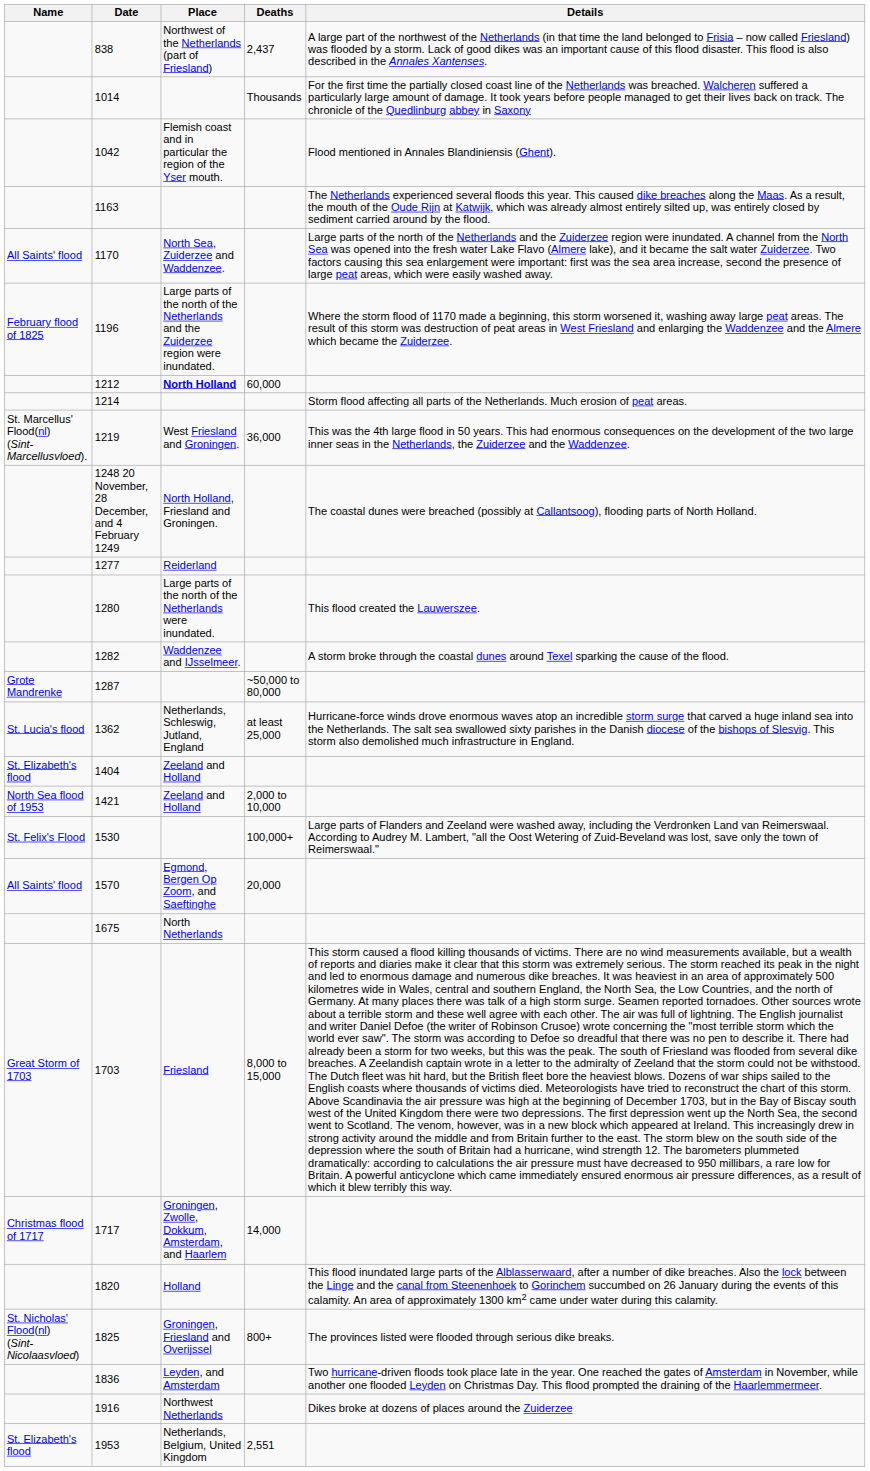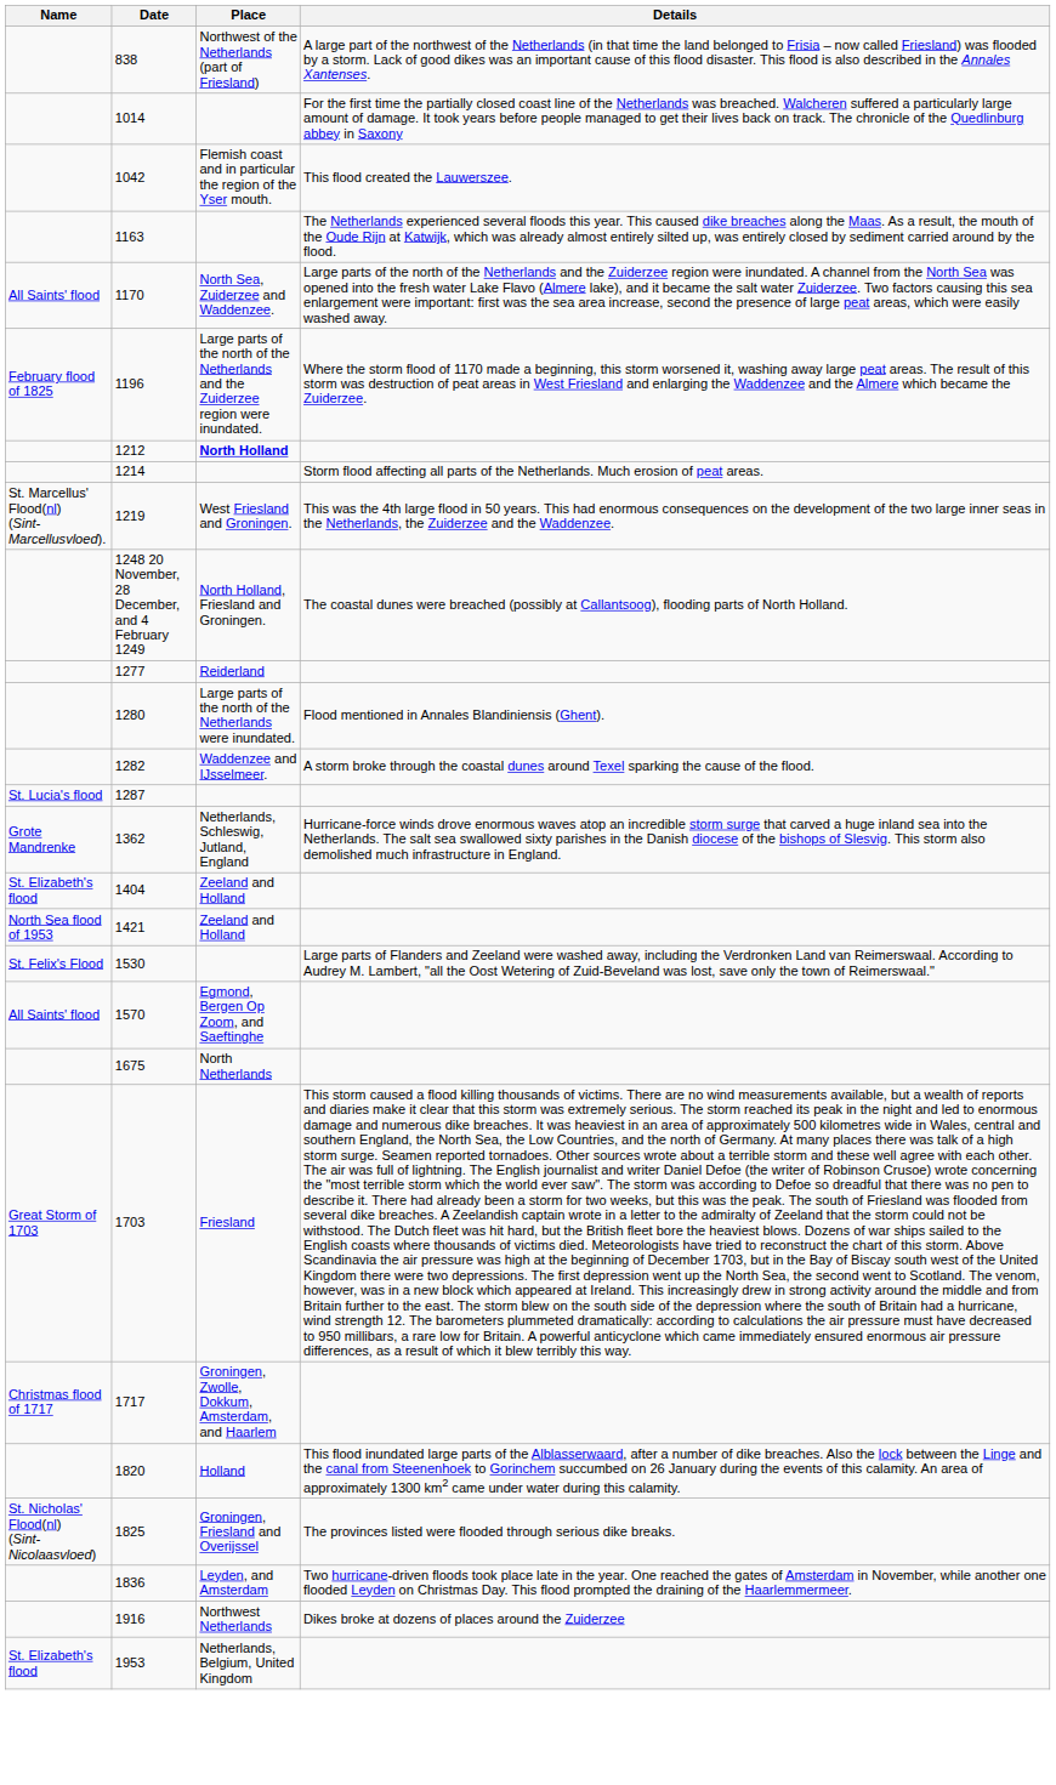- column: Deaths | 2,437 | Thousands | 60,000 | 36,000 | ~50,000 to 80,000 | at least 25,000 | 2,000 to 10,000 | 100,000+ | 20,000 | 8,000 to 15,000 | 14,000 | 800+ | 2,551
1042 | Details: Flood mentioned in Annales Blandiniensis (Ghent). -> This flood created the Lauwerszee.
1280 | Details: This flood created the Lauwerszee. -> Flood mentioned in Annales Blandiniensis (Ghent).
1287 | Name: Grote Mandrenke -> St. Lucia's flood
1362 | Name: St. Lucia's flood -> Grote Mandrenke
